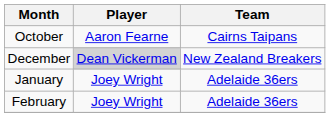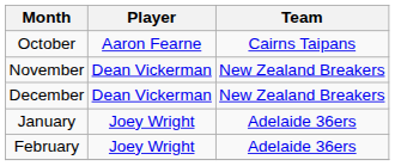+ row: November | Dean Vickerman | New Zealand Breakers
December | Player: lightgrey background -> no background
